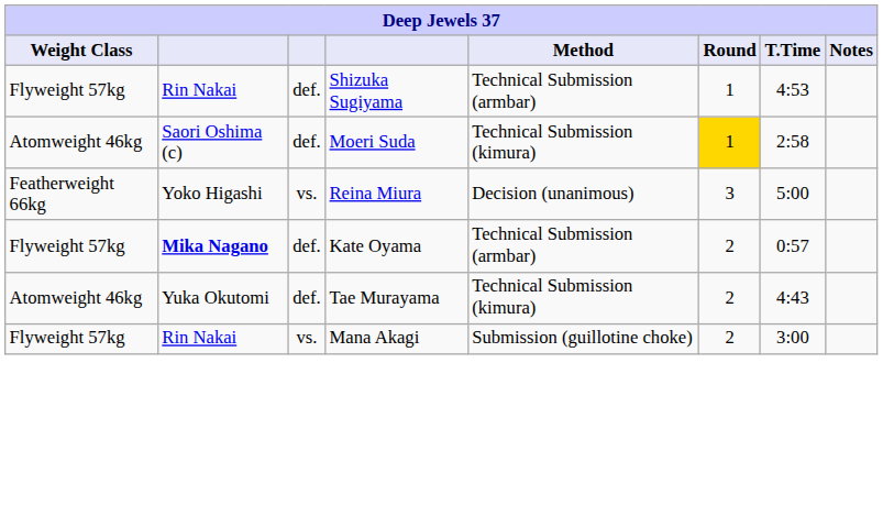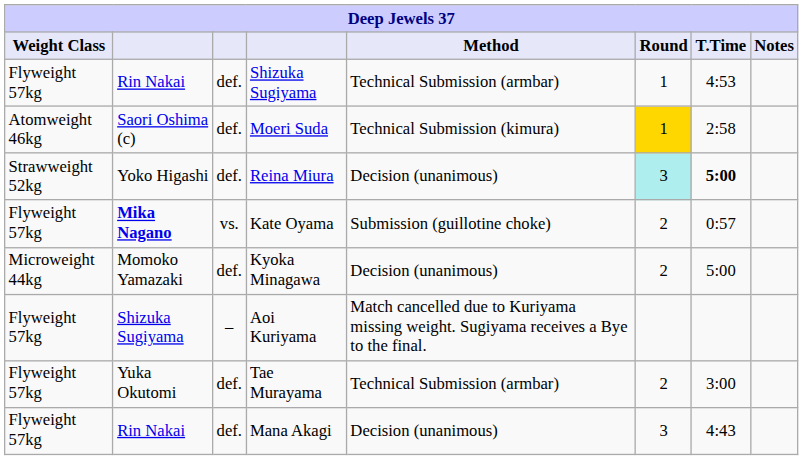Reina Miura | Weight Class: Featherweight 66kg -> Strawweight 52kg
Reina Miura | column 3: vs. -> def.
Reina Miura | Round: no background -> paleturquoise background
Reina Miura | T.Time: normal -> bold
Kate Oyama | column 3: def. -> vs.
Kate Oyama | Method: Technical Submission (armbar) -> Submission (guillotine choke)
+ row: Microweight 44kg | Momoko Yamazaki | def. | Kyoka Minagawa | Decision (unanimous) | 2 | 5:00
+ row: Flyweight 57kg | Shizuka Sugiyama | – | Aoi Kuriyama | Match cancelled due to Kuriyama missing weight. Sugiyama receives a Bye to the final.
Tae Murayama | Weight Class: Atomweight 46kg -> Flyweight 57kg
Tae Murayama | Method: Technical Submission (kimura) -> Technical Submission (armbar)
Tae Murayama | T.Time: 4:43 -> 3:00
Mana Akagi | column 3: vs. -> def.
Mana Akagi | Method: Submission (guillotine choke) -> Decision (unanimous)
Mana Akagi | Round: 2 -> 3
Mana Akagi | T.Time: 3:00 -> 4:43
